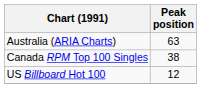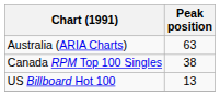US Billboard Hot 100 | Peak position: 12 -> 13
